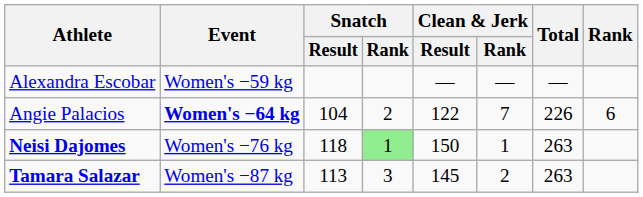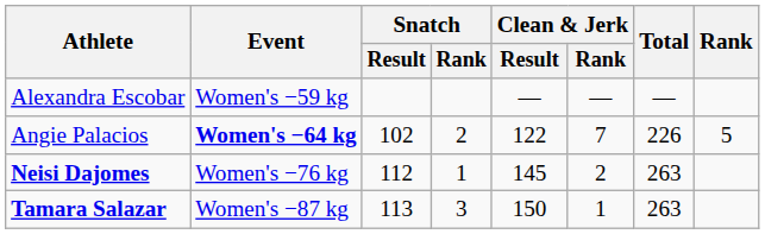Angie Palacios | Snatch / Result: 104 -> 102
Angie Palacios | Rank: 6 -> 5
Neisi Dajomes | Snatch / Result: 118 -> 112
Neisi Dajomes | Snatch / Rank: lightgreen background -> no background
Neisi Dajomes | Clean & Jerk / Result: 150 -> 145
Neisi Dajomes | Clean & Jerk / Rank: 1 -> 2
Tamara Salazar | Clean & Jerk / Result: 145 -> 150
Tamara Salazar | Clean & Jerk / Rank: 2 -> 1
